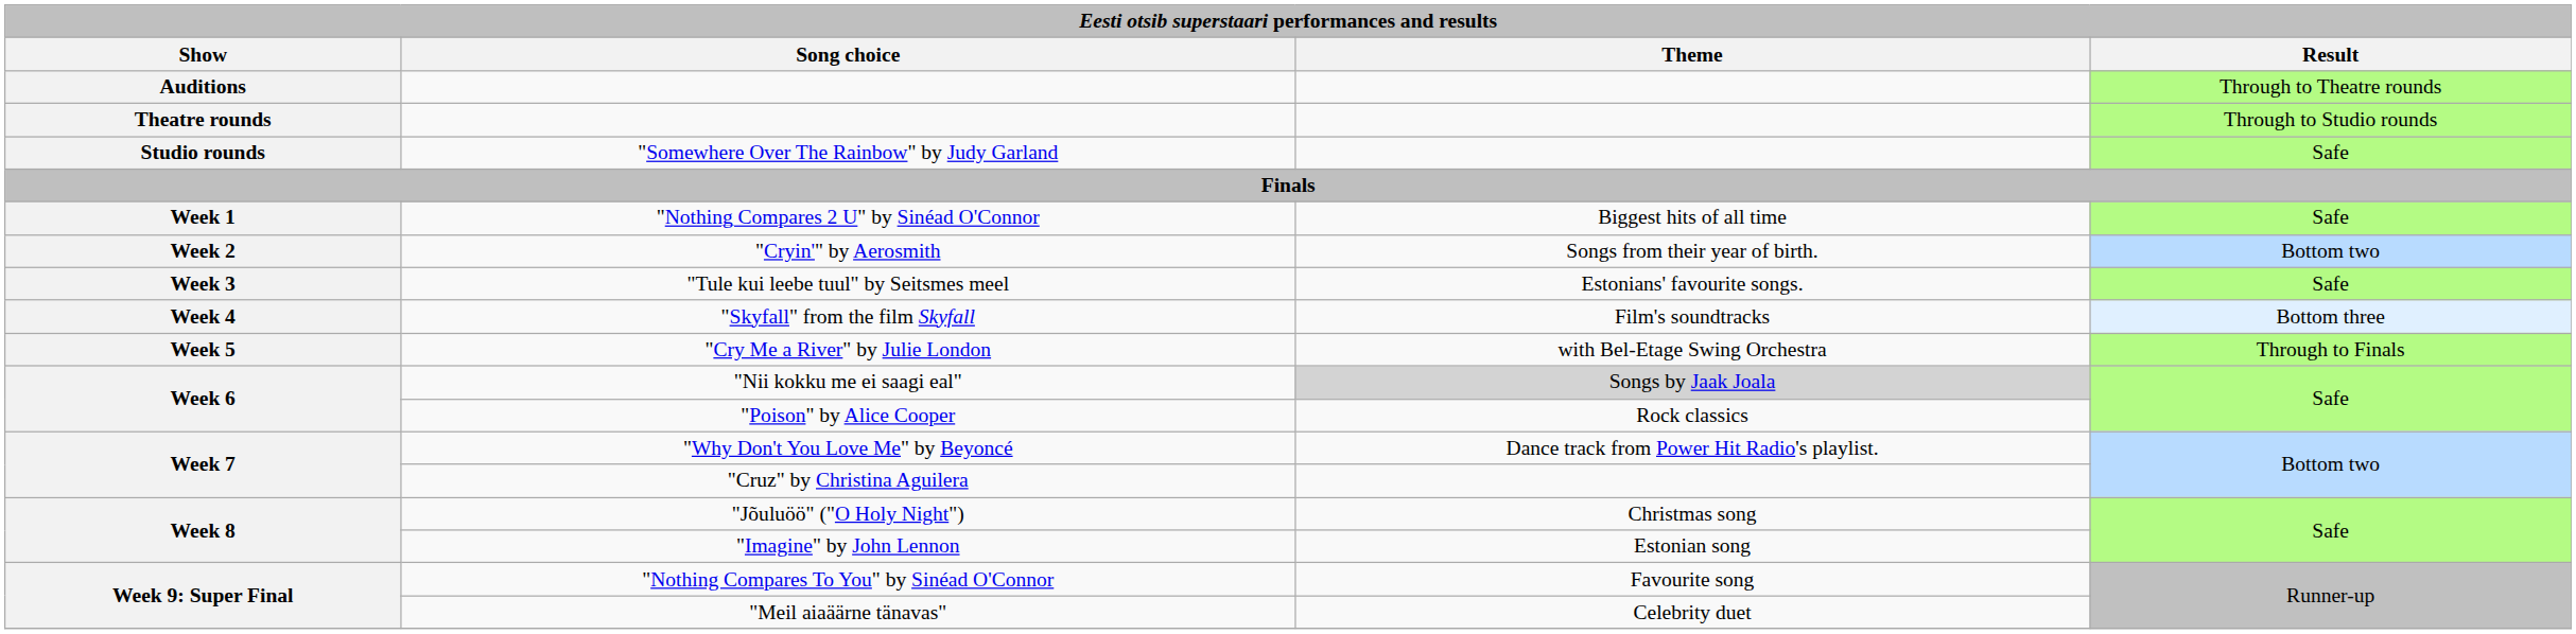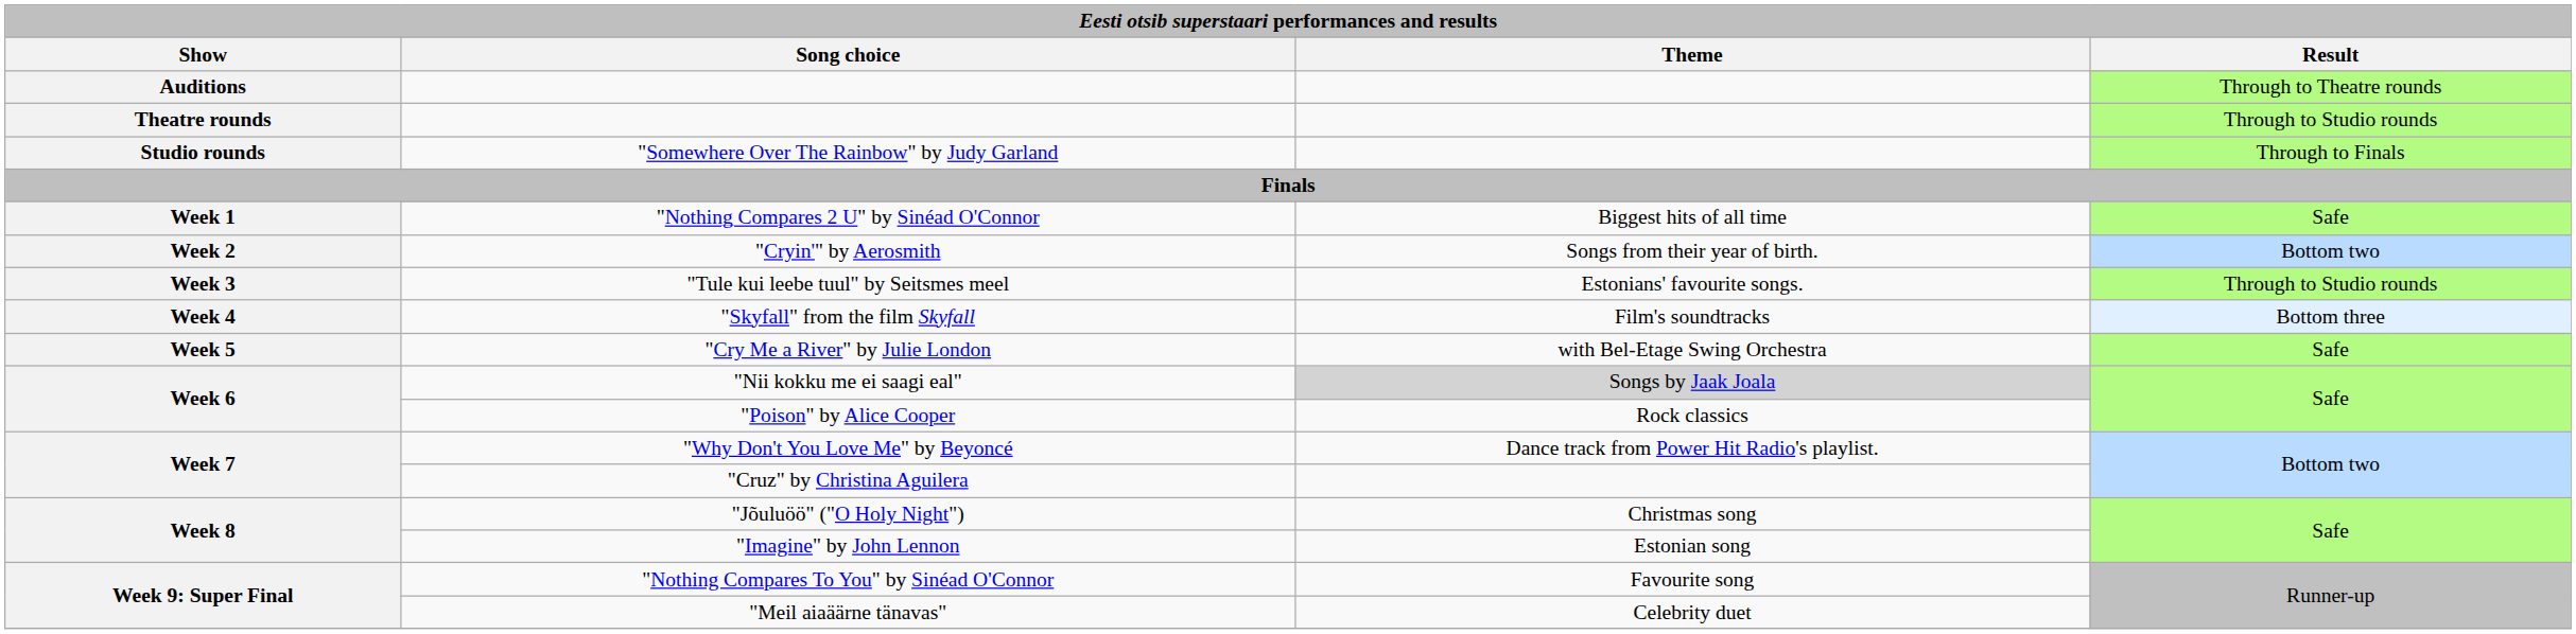"Somewhere Over The Rainbow" by Judy Garland | Eesti otsib superstaari performances and results / Result: Safe -> Through to Finals
"Tule kui leebe tuul" by Seitsmes meel | Eesti otsib superstaari performances and results / Result: Safe -> Through to Studio rounds
"Cry Me a River" by Julie London | Eesti otsib superstaari performances and results / Result: Through to Finals -> Safe
